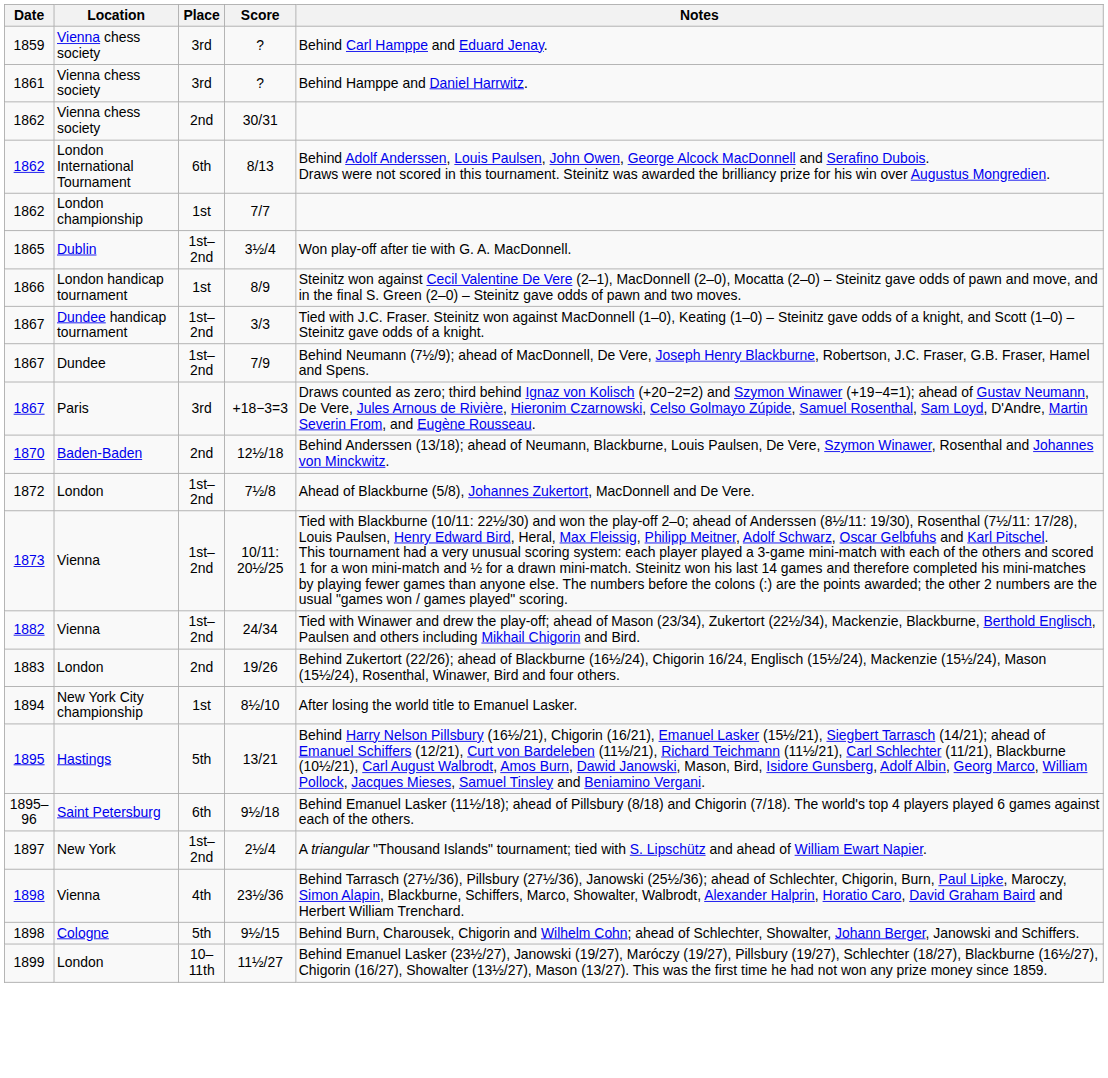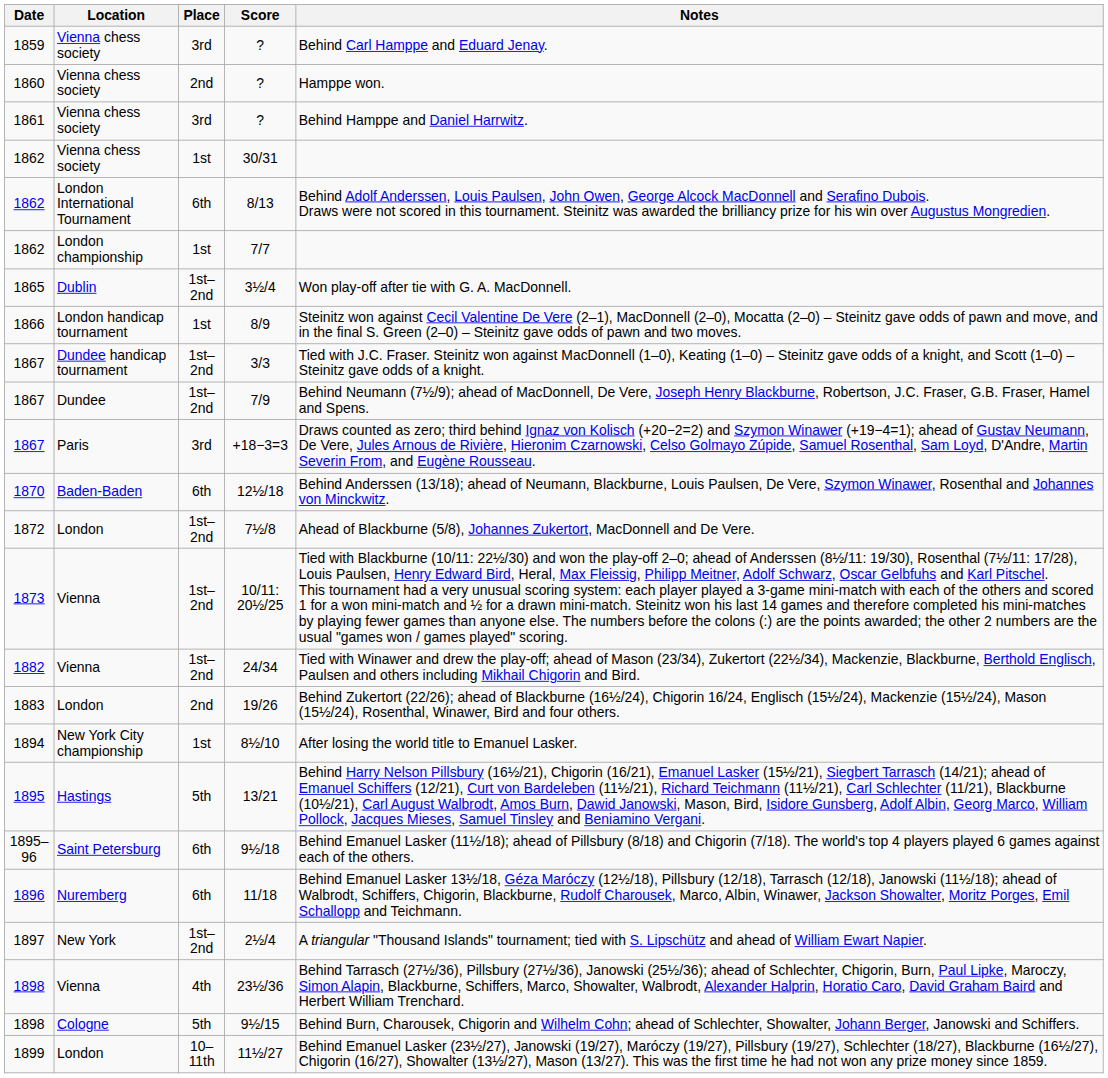+ row: 1860 | Vienna chess society | 2nd | ? | Hamppe won.
30/31 | Place: 2nd -> 1st
12½/18 | Place: 2nd -> 6th
+ row: 1896 | Nuremberg | 6th | 11/18 | Behind Emanuel Lasker 13½/18, Géza Maróczy (12½/18), Pillsbury (12/18), Tarrasch (12/18), Janowski (11½/18); ahead of Walbrodt, Schiffers, Chigorin, Blackburne, Rudolf Charousek, Marco, Albin, Winawer, Jackson Showalter, Moritz Porges, Emil Schallopp and Teichmann.
